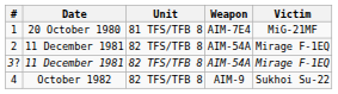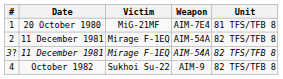columns swapped: Unit <-> Victim
